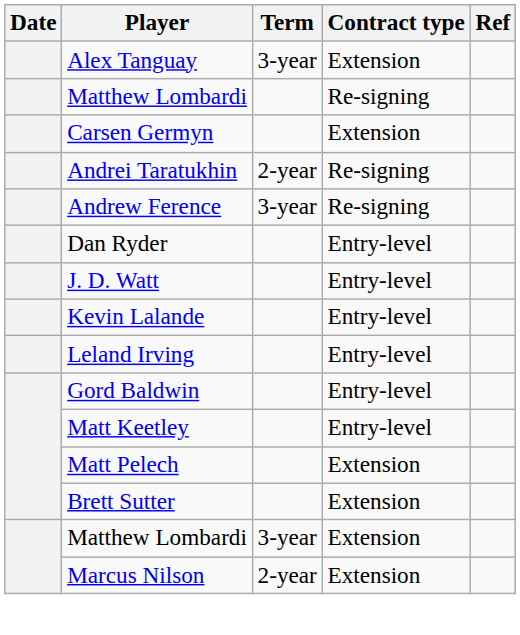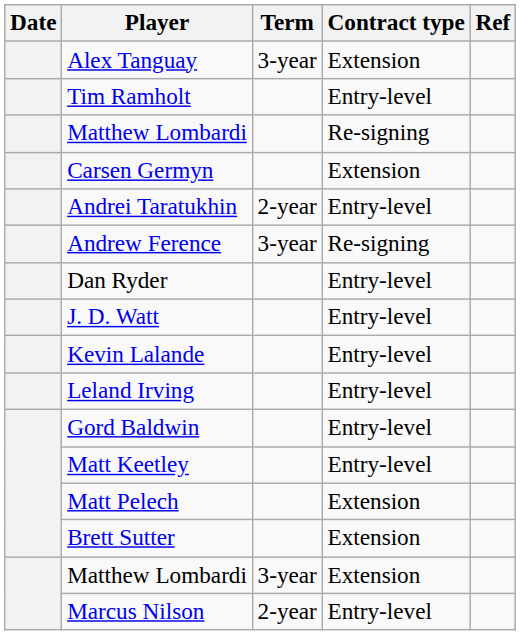+ row: Tim Ramholt | Entry-level
Andrei Taratukhin | Contract type: Re-signing -> Entry-level
Marcus Nilson | Contract type: Extension -> Entry-level
